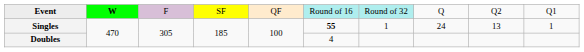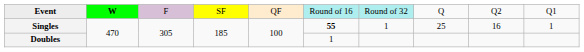Singles | column 8: 24 -> 25
Singles | column 9: 13 -> 16
Doubles | column 6: 4 -> 1
